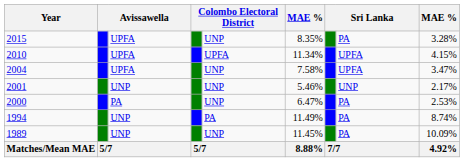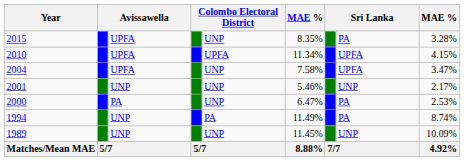1989 | column 8: PA -> UNP
